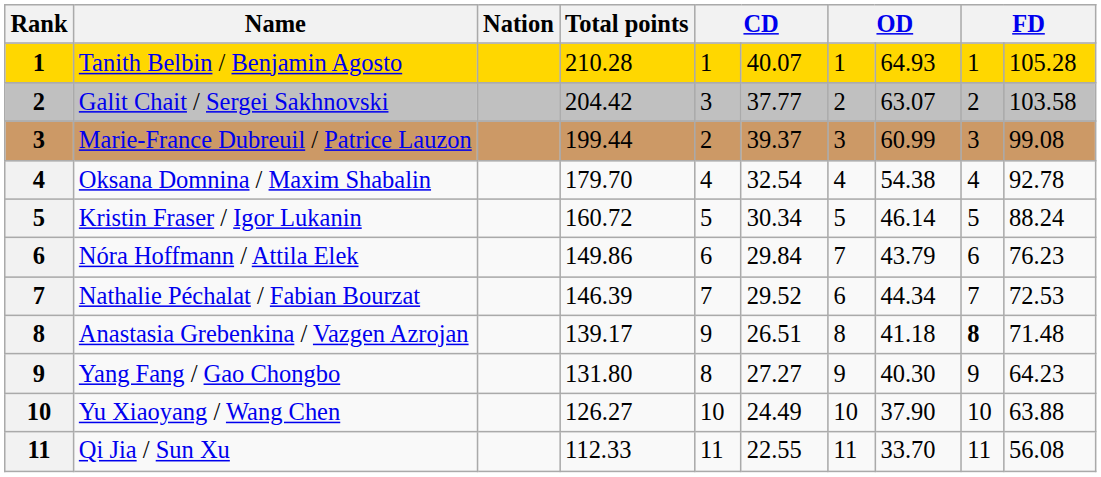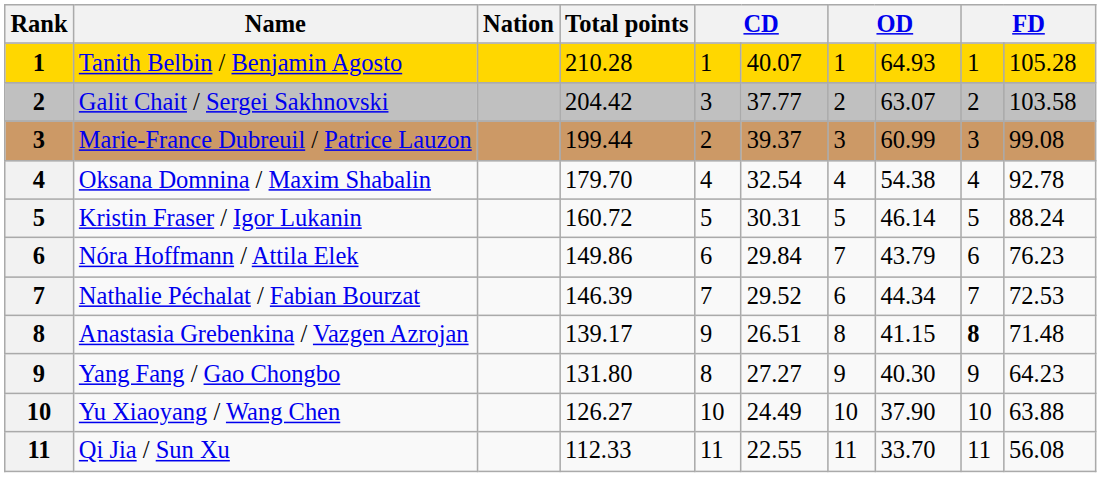Kristin Fraser / Igor Lukanin | column 6: 30.34 -> 30.31
Anastasia Grebenkina / Vazgen Azrojan | column 8: 41.18 -> 41.15
